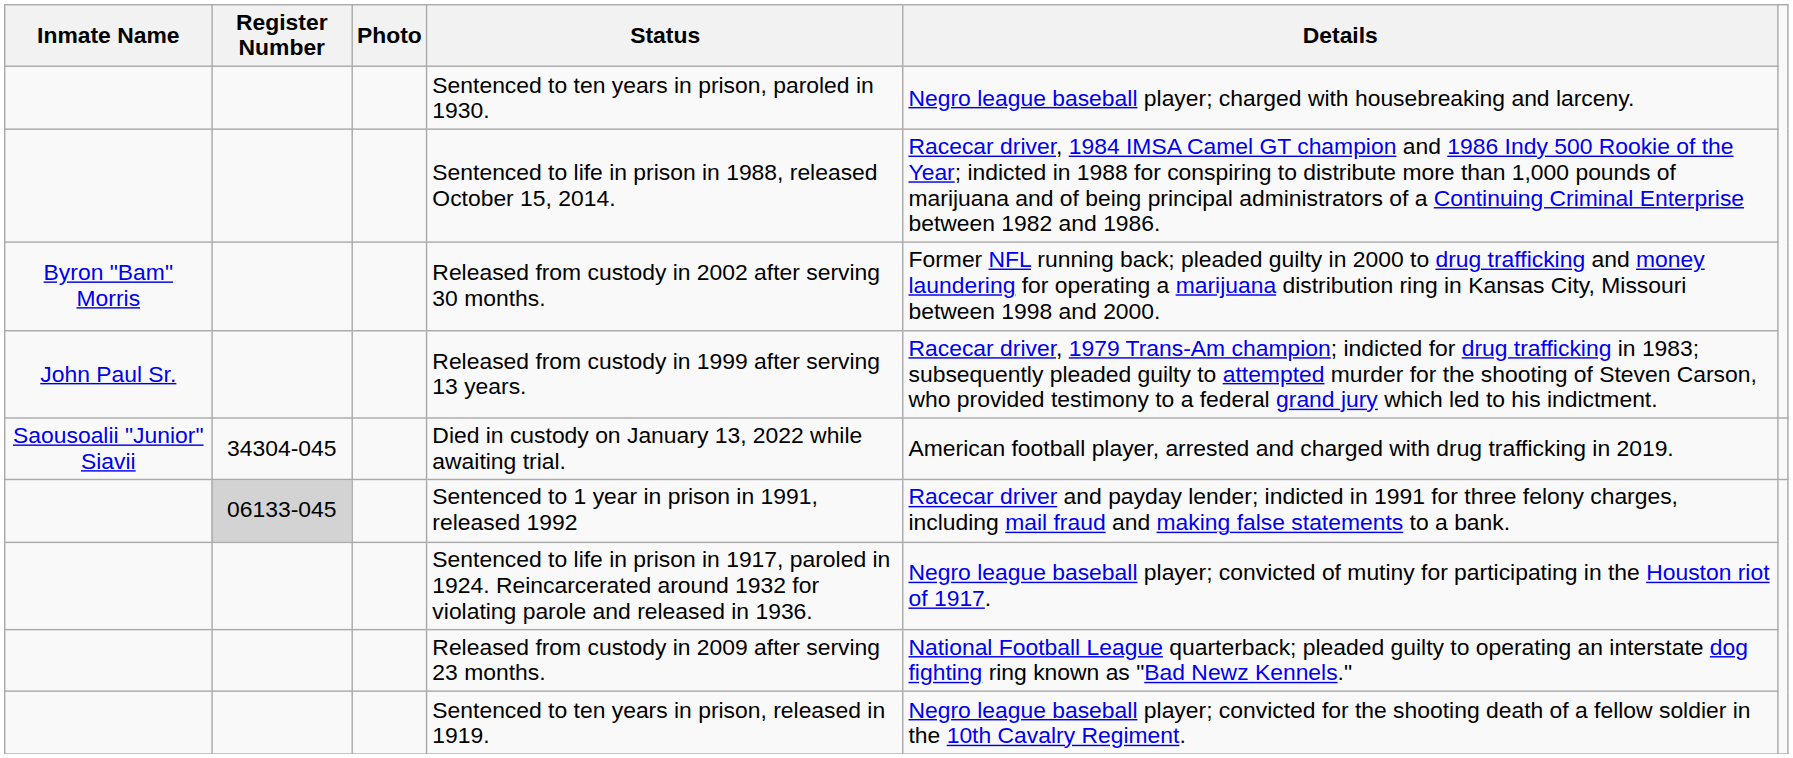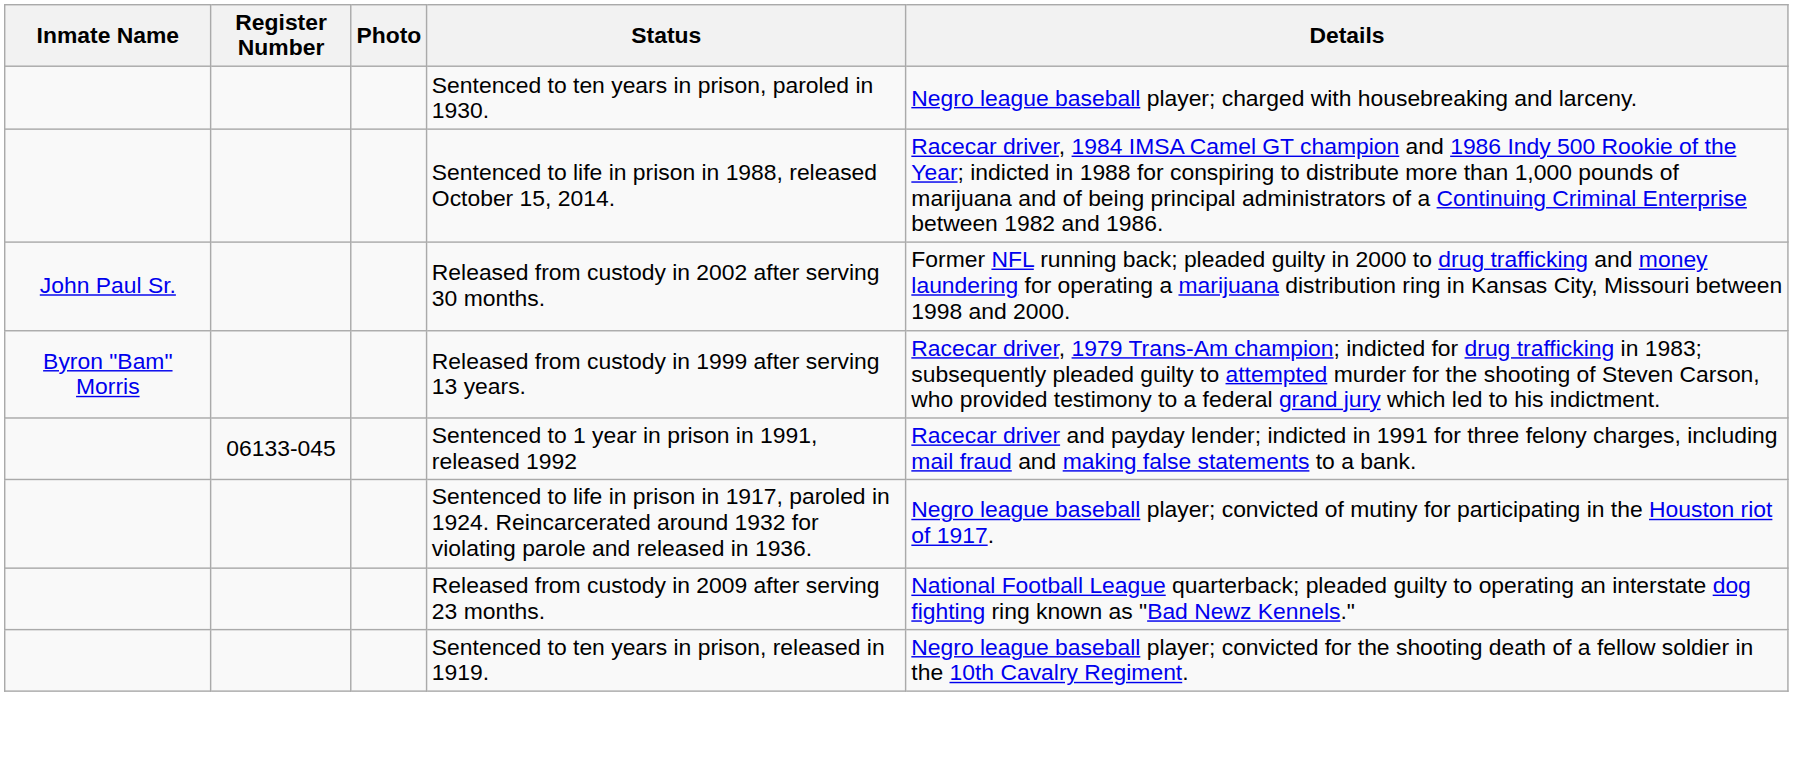Released from custody in 2002 after serving 30 months. | Inmate Name: Byron "Bam" Morris -> John Paul Sr.
Released from custody in 1999 after serving 13 years. | Inmate Name: John Paul Sr. -> Byron "Bam" Morris
- row: Saousoalii "Junior" Siavii | 34304-045 | Died in custody on January 13, 2022 while awaiting trial. | American football player, arrested and charged with drug trafficking in 2019.
Sentenced to 1 year in prison in 1991, released 1992 | Register Number: lightgrey background -> no background
